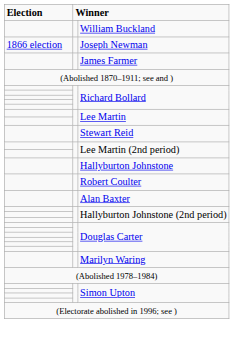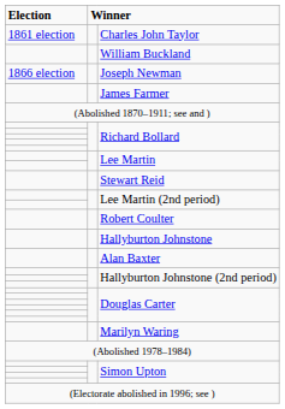+ row: 1861 election | Charles John Taylor
rows swapped: Robert Coulter <-> Hallyburton Johnstone
